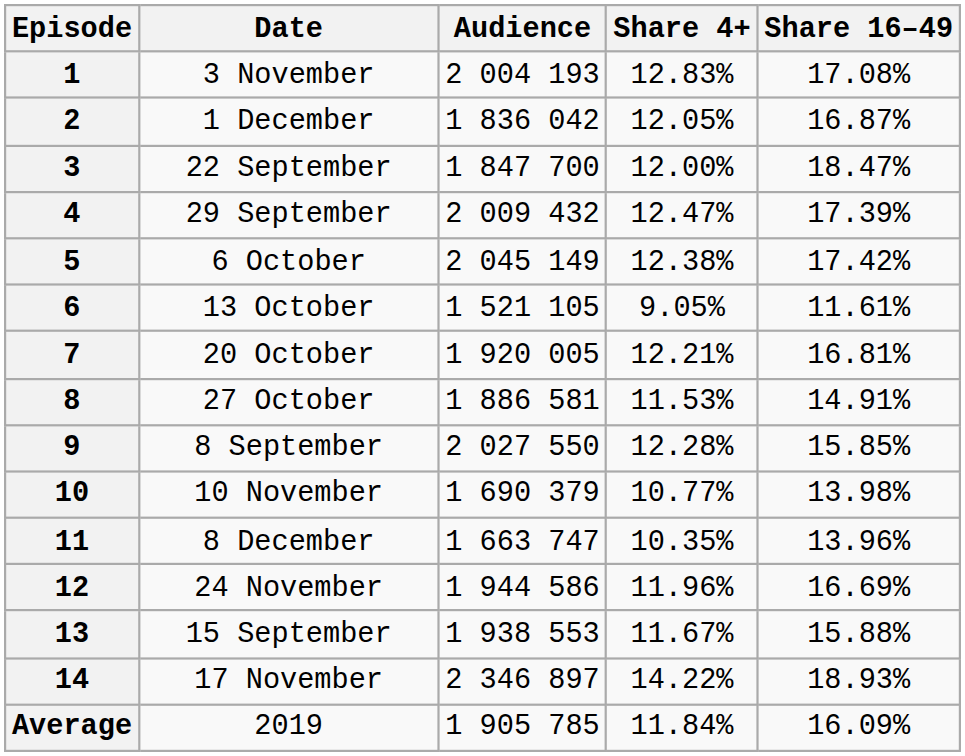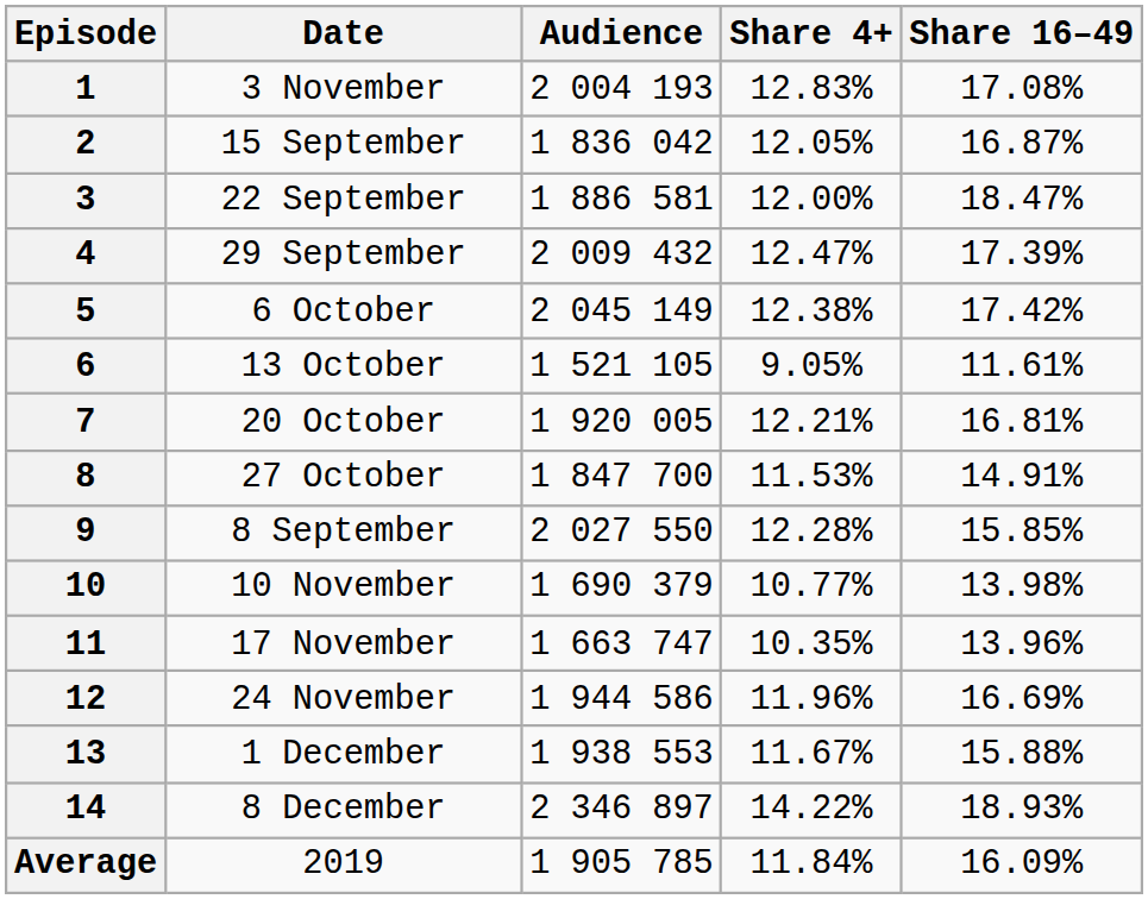2 | Date: 1 December -> 15 September
3 | Audience: 1 847 700 -> 1 886 581
8 | Audience: 1 886 581 -> 1 847 700
11 | Date: 8 December -> 17 November
13 | Date: 15 September -> 1 December
14 | Date: 17 November -> 8 December
